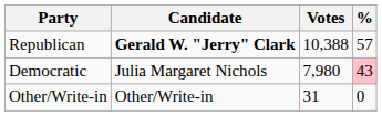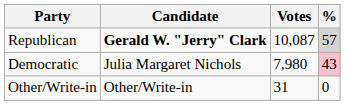Republican | Votes: 10,388 -> 10,087
Republican | %: no background -> lightgrey background
